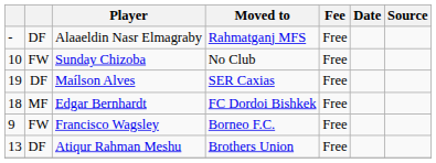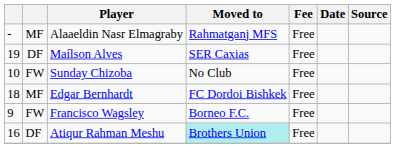Alaaeldin Nasr Elmagraby | column 2: DF -> MF
rows swapped: Maílson Alves <-> Sunday Chizoba
Atiqur Rahman Meshu | column 1: 13 -> 16
Atiqur Rahman Meshu | Moved to: no background -> paleturquoise background
